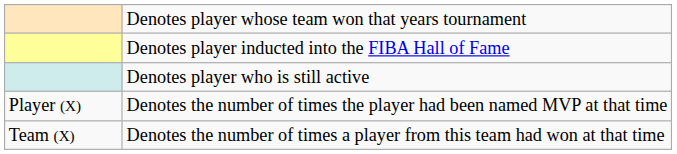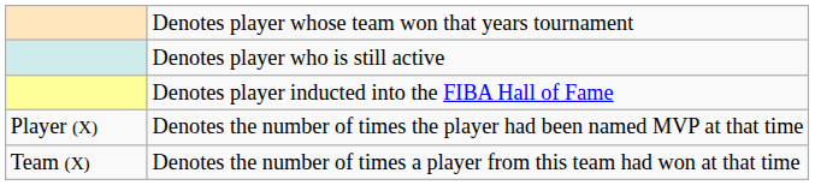rows swapped: Denotes player inducted into the FIBA Hall of Fame <-> Denotes player who is still active
